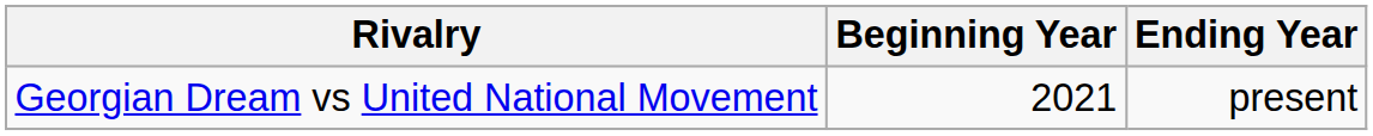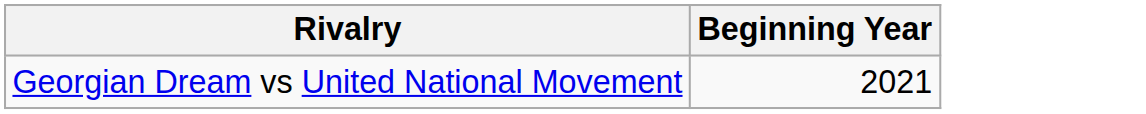- column: Ending Year | present
